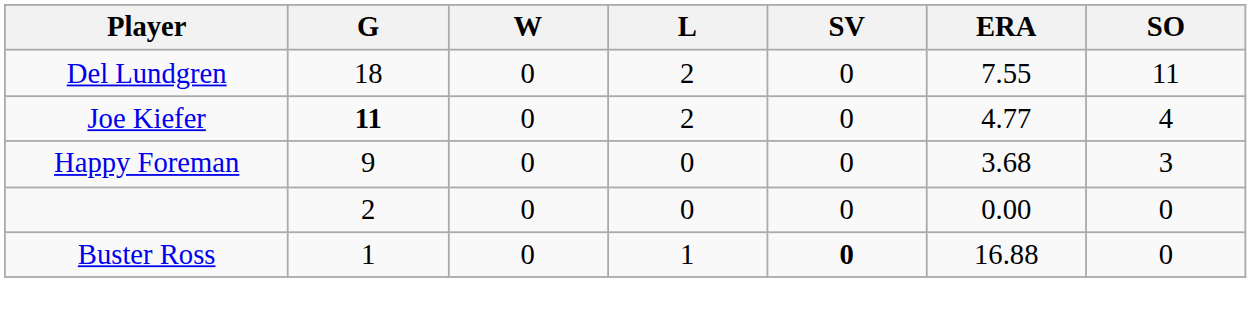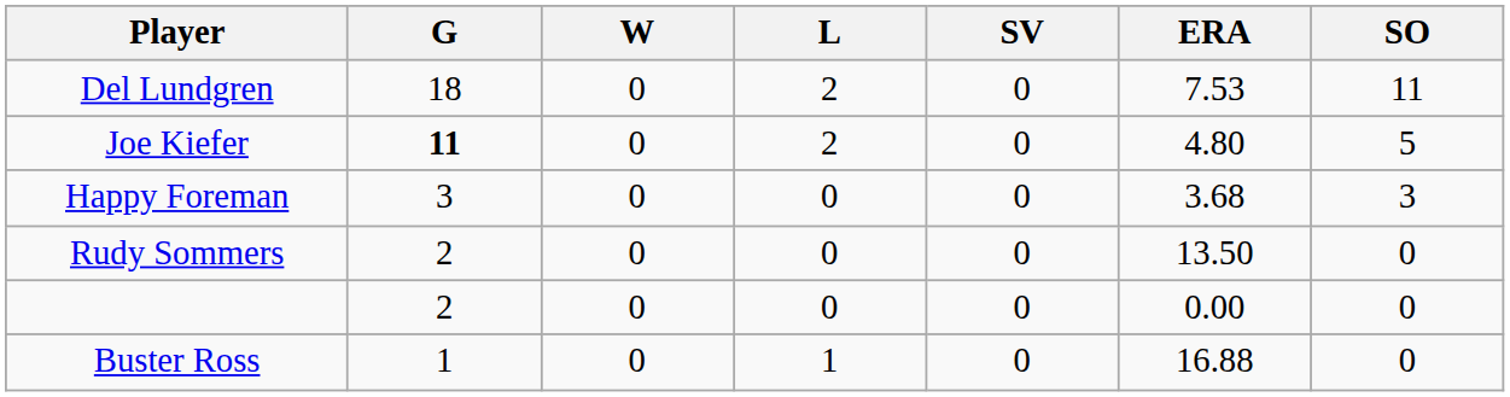Del Lundgren | ERA: 7.55 -> 7.53
Joe Kiefer | ERA: 4.77 -> 4.80
Joe Kiefer | SO: 4 -> 5
Happy Foreman | G: 9 -> 3
+ row: Rudy Sommers | 2 | 0 | 0 | 0 | 13.50 | 0
Buster Ross | SV: bold -> normal
